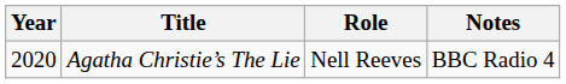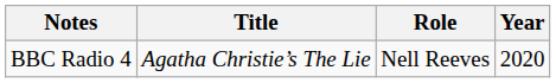columns swapped: Year <-> Notes
